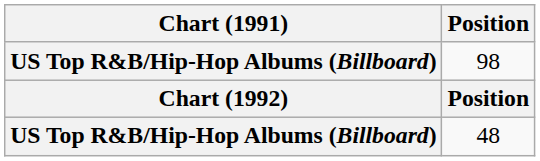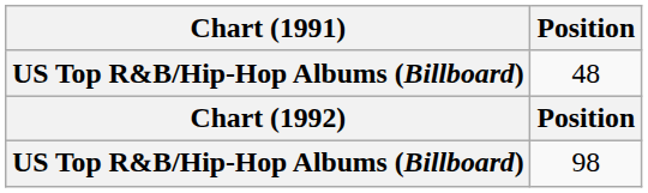rows swapped: 98 <-> 48
